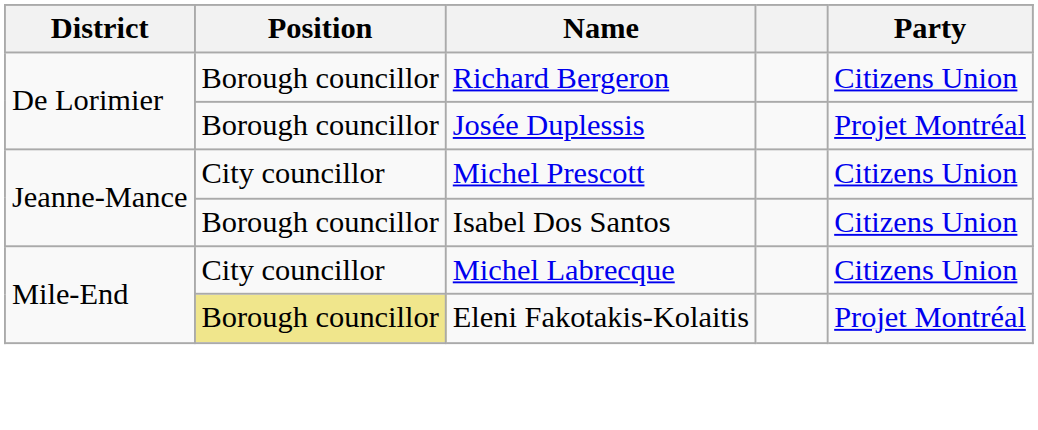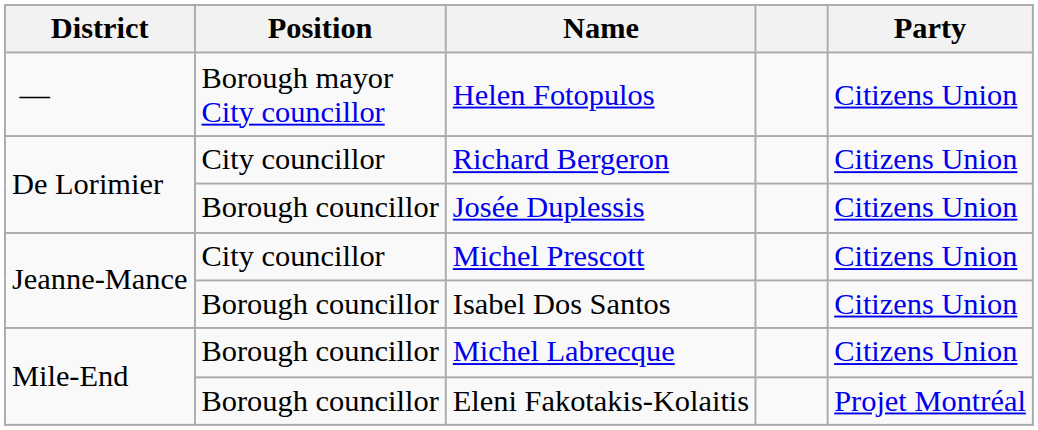+ row: — | Borough mayor City councillor | Helen Fotopulos | Citizens Union
Richard Bergeron | Position: Borough councillor -> City councillor
Josée Duplessis | Party: Projet Montréal -> Citizens Union
Michel Labrecque | Position: City councillor -> Borough councillor
Eleni Fakotakis-Kolaitis | Position: khaki background -> no background
